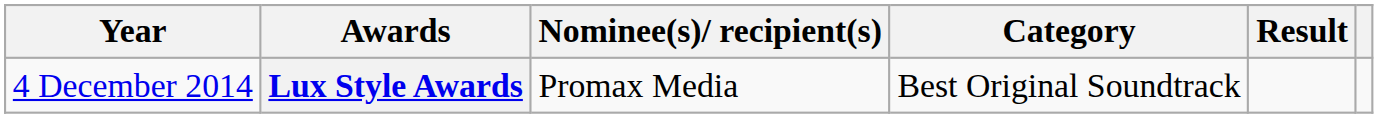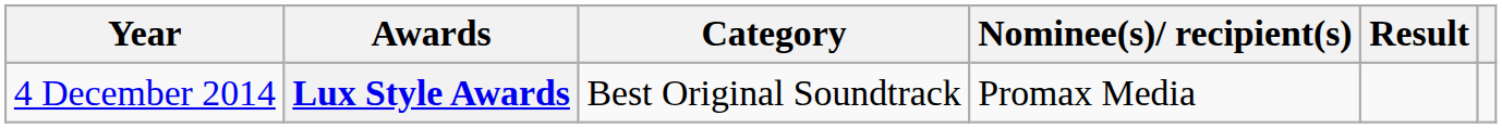columns swapped: Category <-> Nominee(s)/ recipient(s)
